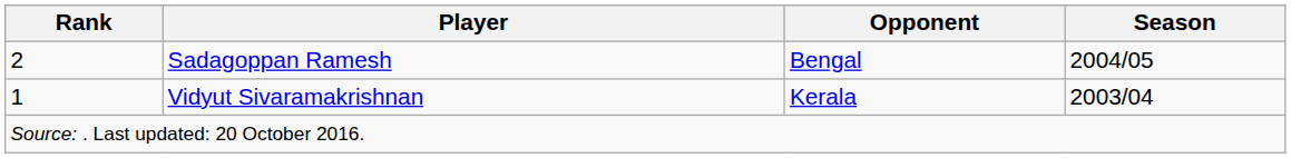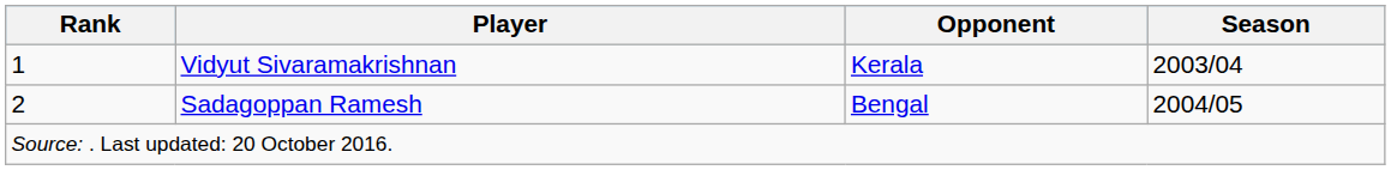rows swapped: Vidyut Sivaramakrishnan <-> Sadagoppan Ramesh
